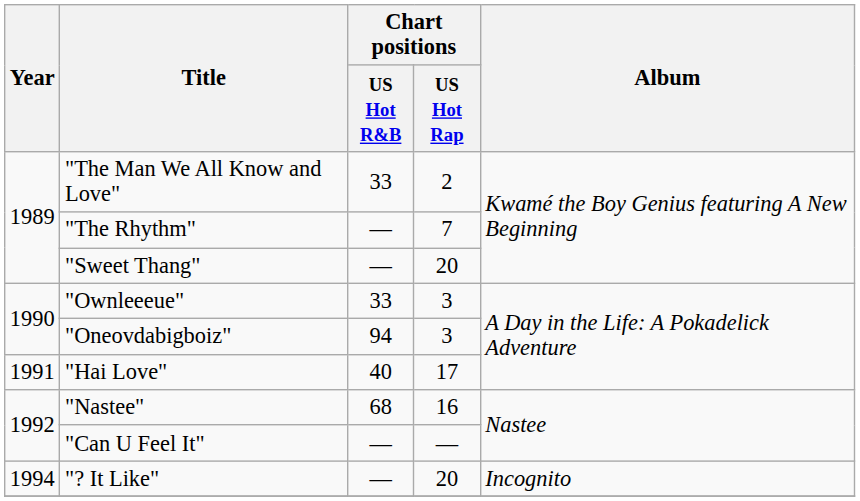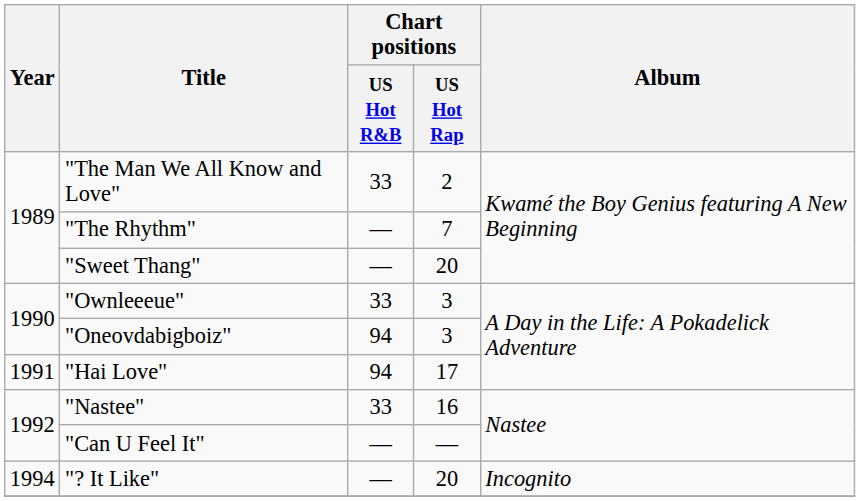"Hai Love" | Chart positions / US Hot R&B: 40 -> 94
"Nastee" | Chart positions / US Hot R&B: 68 -> 33
